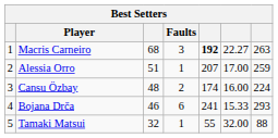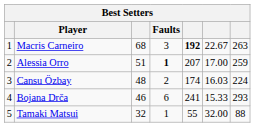Macris Carneiro | column 6: 22.27 -> 22.67
Alessia Orro | Faults: normal -> bold
Cansu Özbay | column 6: 16.00 -> 16.03
